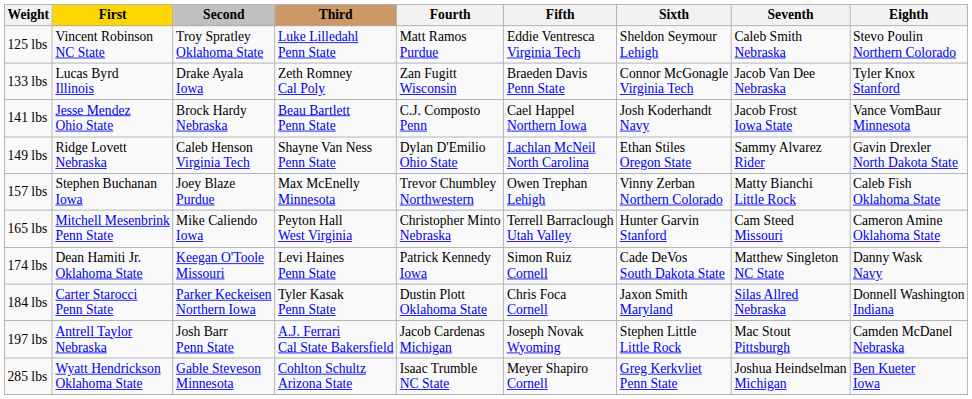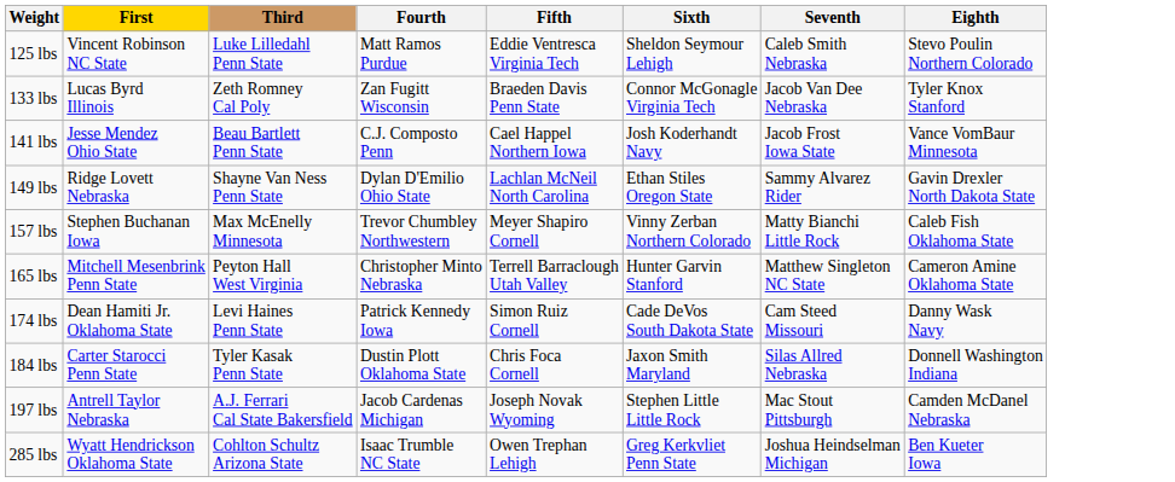- column: Second | Troy Spratley Oklahoma State | Drake Ayala Iowa | Brock Hardy Nebraska | Caleb Henson Virginia Tech | Joey Blaze Purdue | Mike Caliendo Iowa | Keegan O'Toole Missouri | Parker Keckeisen Northern Iowa | Josh Barr Penn State | Gable Steveson Minnesota
157 lbs | Fifth: Owen Trephan Lehigh -> Meyer Shapiro Cornell
165 lbs | Seventh: Cam Steed Missouri -> Matthew Singleton NC State
174 lbs | Seventh: Matthew Singleton NC State -> Cam Steed Missouri
285 lbs | Fifth: Meyer Shapiro Cornell -> Owen Trephan Lehigh
